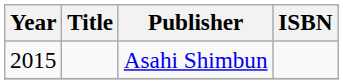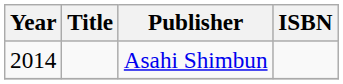Asahi Shimbun | Year: 2015 -> 2014
